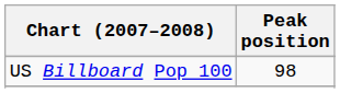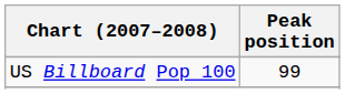US Billboard Pop 100 | Peak position: 98 -> 99
